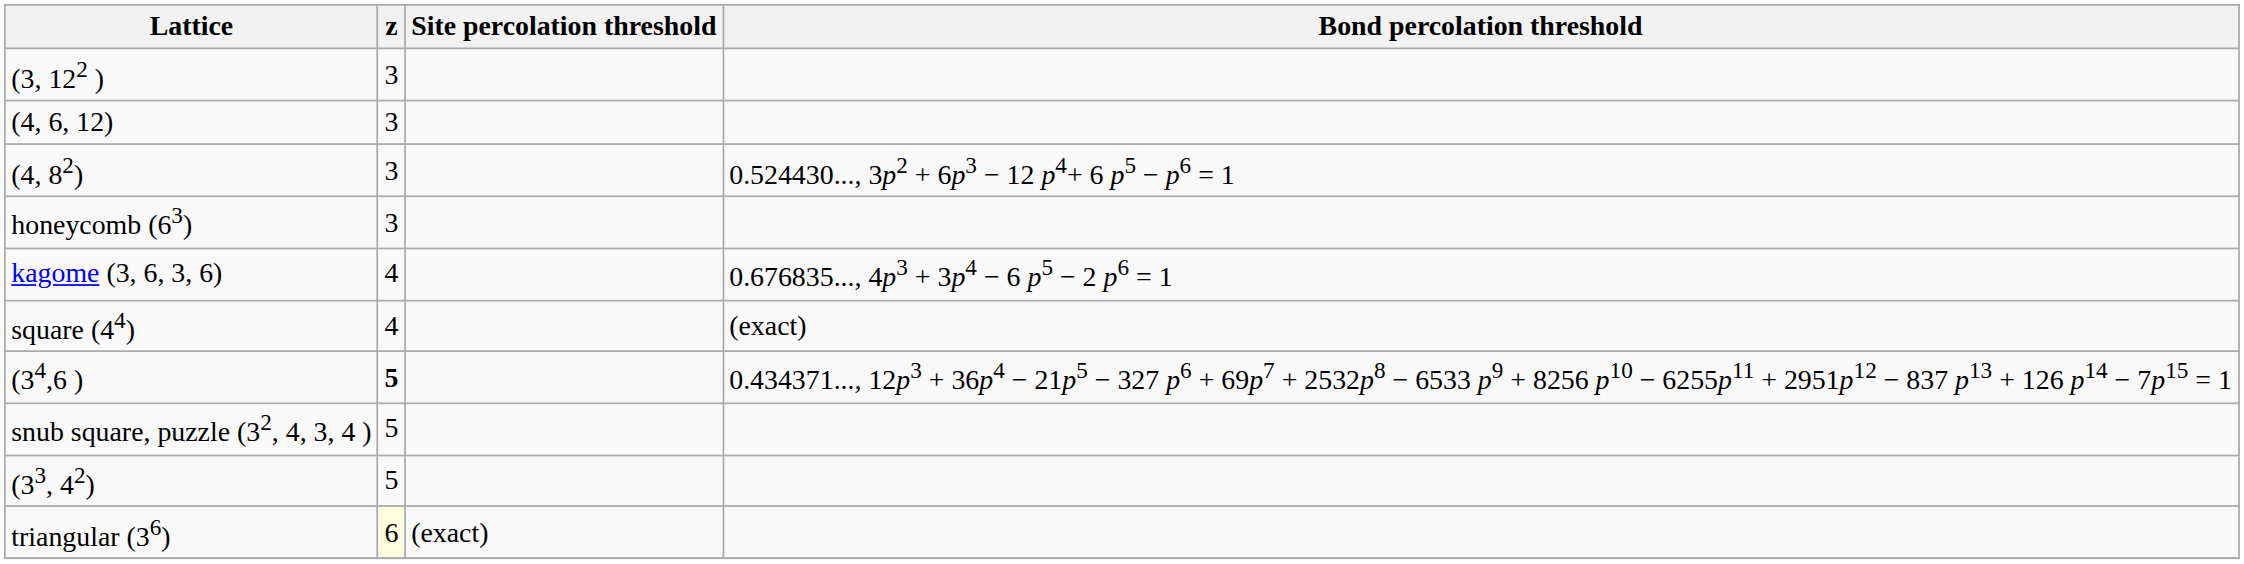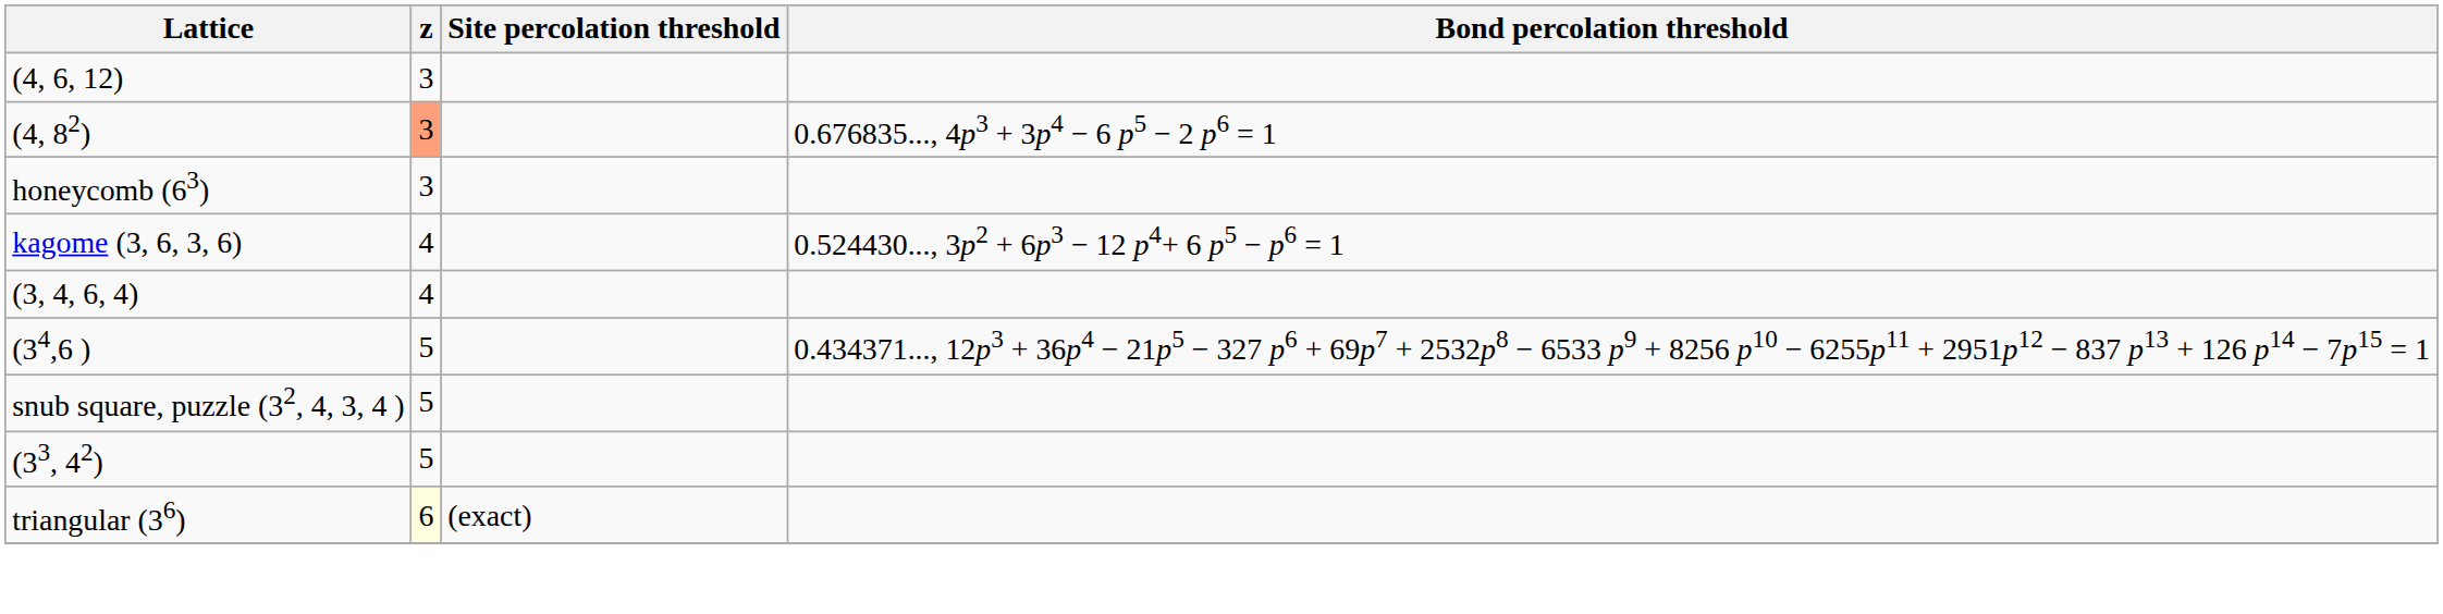- row: (3, 122 ) | 3
(4, 82) | z: no background -> lightsalmon background
(4, 82) | Bond percolation threshold: 0.524430..., 3p2 + 6p3 − 12 p4+ 6 p5 − p6 = 1 -> 0.676835..., 4p3 + 3p4 − 6 p5 − 2 p6 = 1
kagome (3, 6, 3, 6) | Bond percolation threshold: 0.676835..., 4p3 + 3p4 − 6 p5 − 2 p6 = 1 -> 0.524430..., 3p2 + 6p3 − 12 p4+ 6 p5 − p6 = 1
+ row: (3, 4, 6, 4) | 4
- row: square (44) | 4 | (exact)
(34,6 ) | z: bold -> normal
